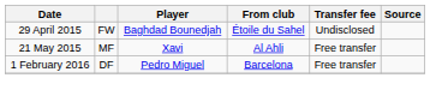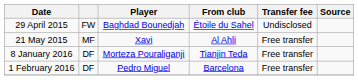+ row: 8 January 2016 | DF | Morteza Pouraliganji | Tianjin Teda | Free transfer
